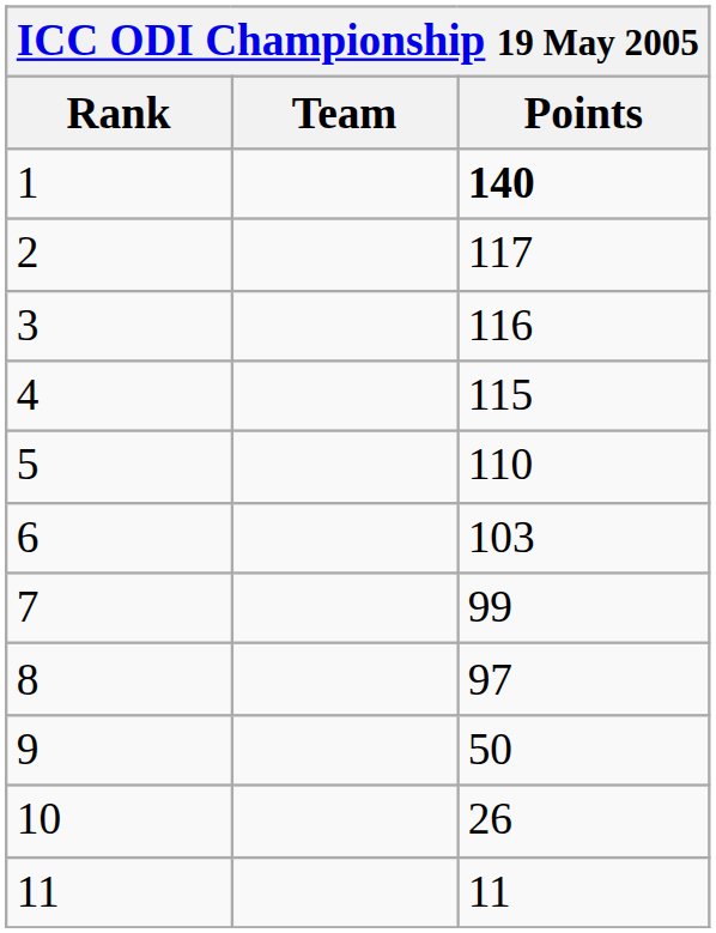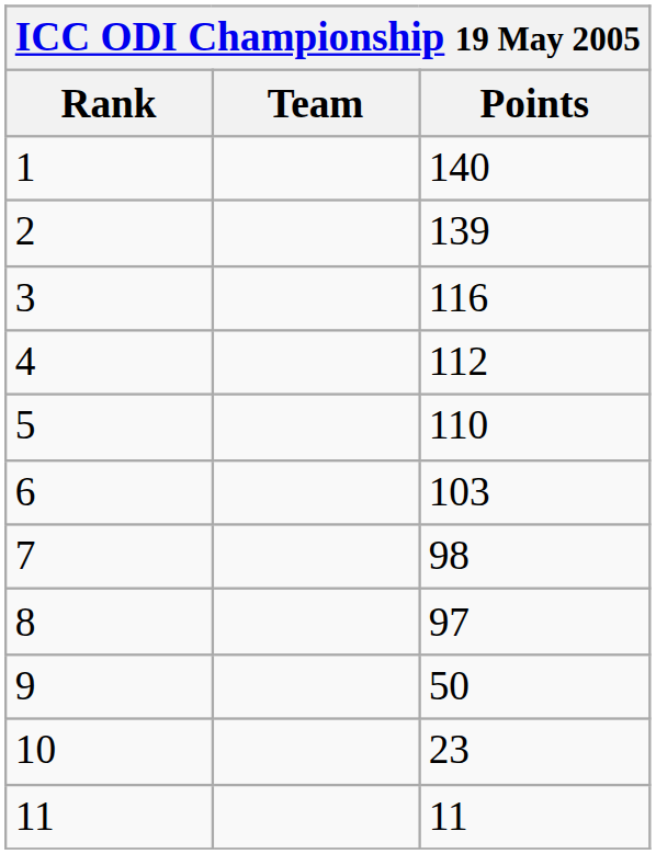1 | Points: bold -> normal
2 | Points: 117 -> 139
4 | Points: 115 -> 112
7 | Points: 99 -> 98
10 | Points: 26 -> 23
